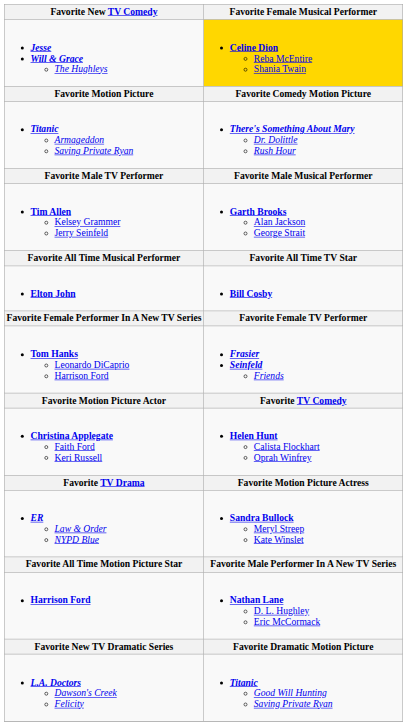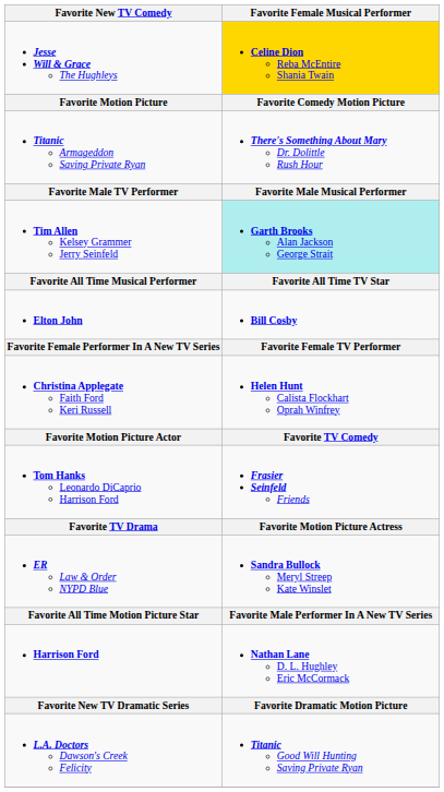Tim Allen Kelsey Grammer Jerry Seinfeld | Favorite Female Musical Performer: no background -> paleturquoise background
rows swapped: Christina Applegate Faith Ford Keri Russell <-> Tom Hanks Leonardo DiCaprio Harrison Ford
